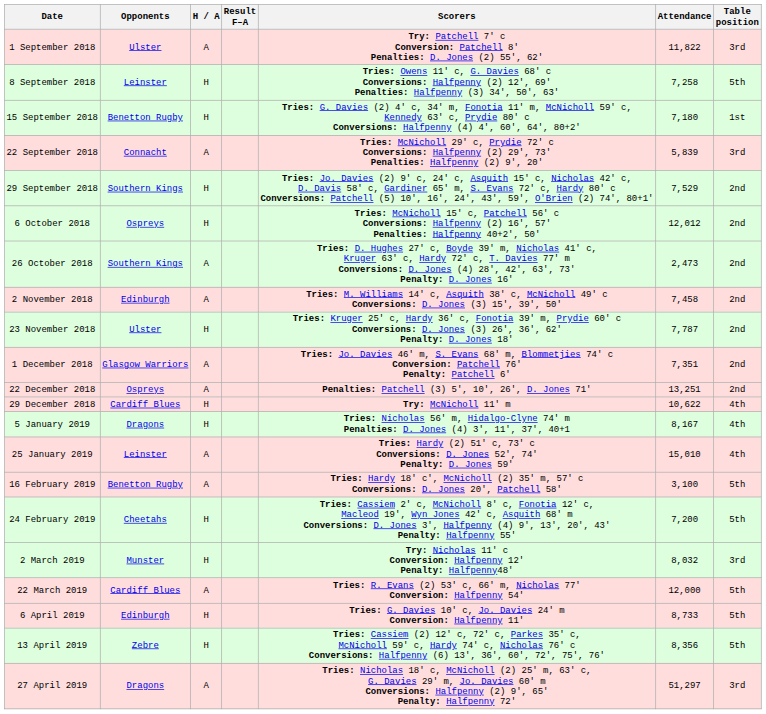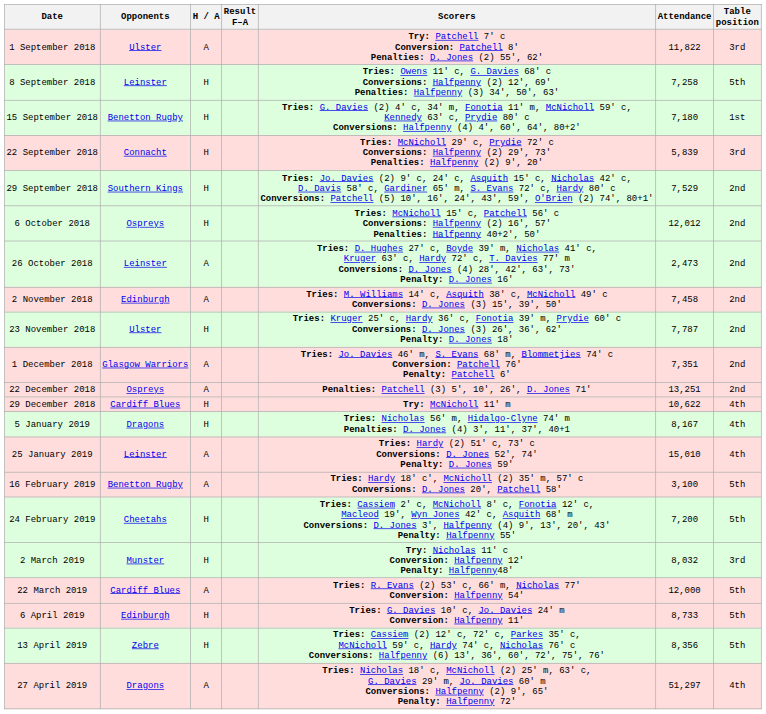22 September 2018 | H / A: A -> H
26 October 2018 | Opponents: Southern Kings -> Leinster
27 April 2019 | Table position: 3rd -> 4th
